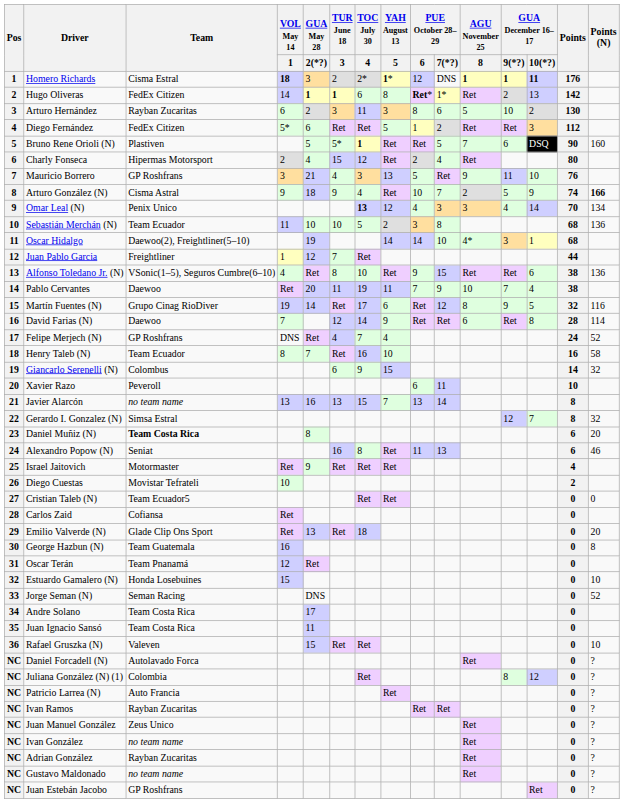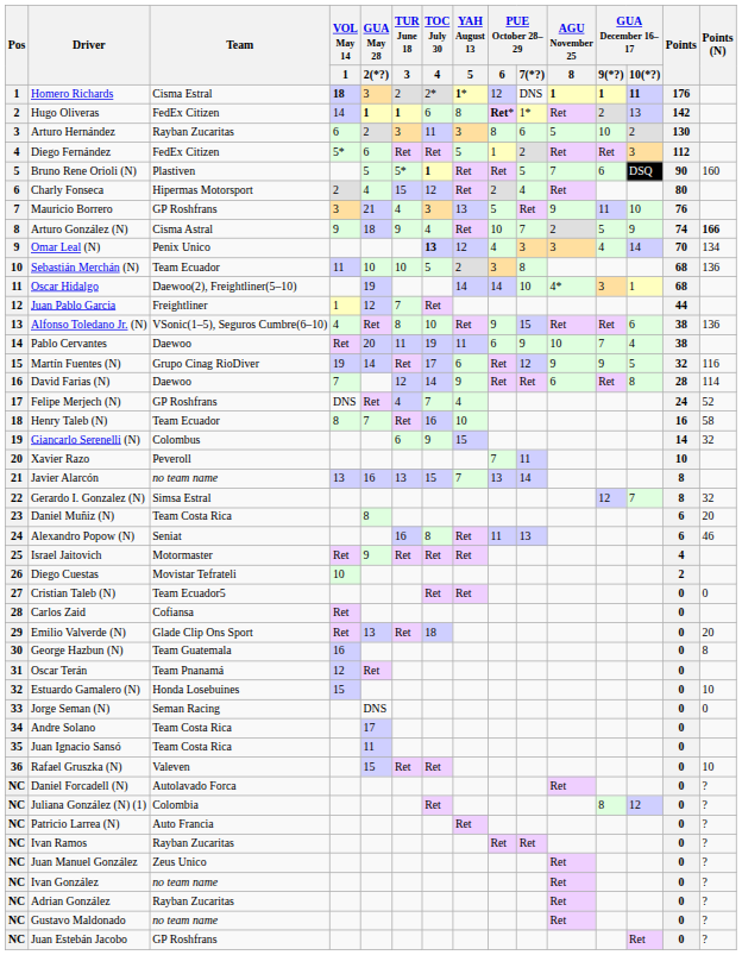Pablo Cervantes | PUE October 28–29 / 6: 7 -> 6
Martín Fuentes (N) | AGU November 25 / 8: 8 -> 9
Xavier Razo | PUE October 28–29 / 6: 6 -> 7
Daniel Muñiz (N) | Team: bold -> normal
Jorge Seman (N) | Points (N): 52 -> 0
